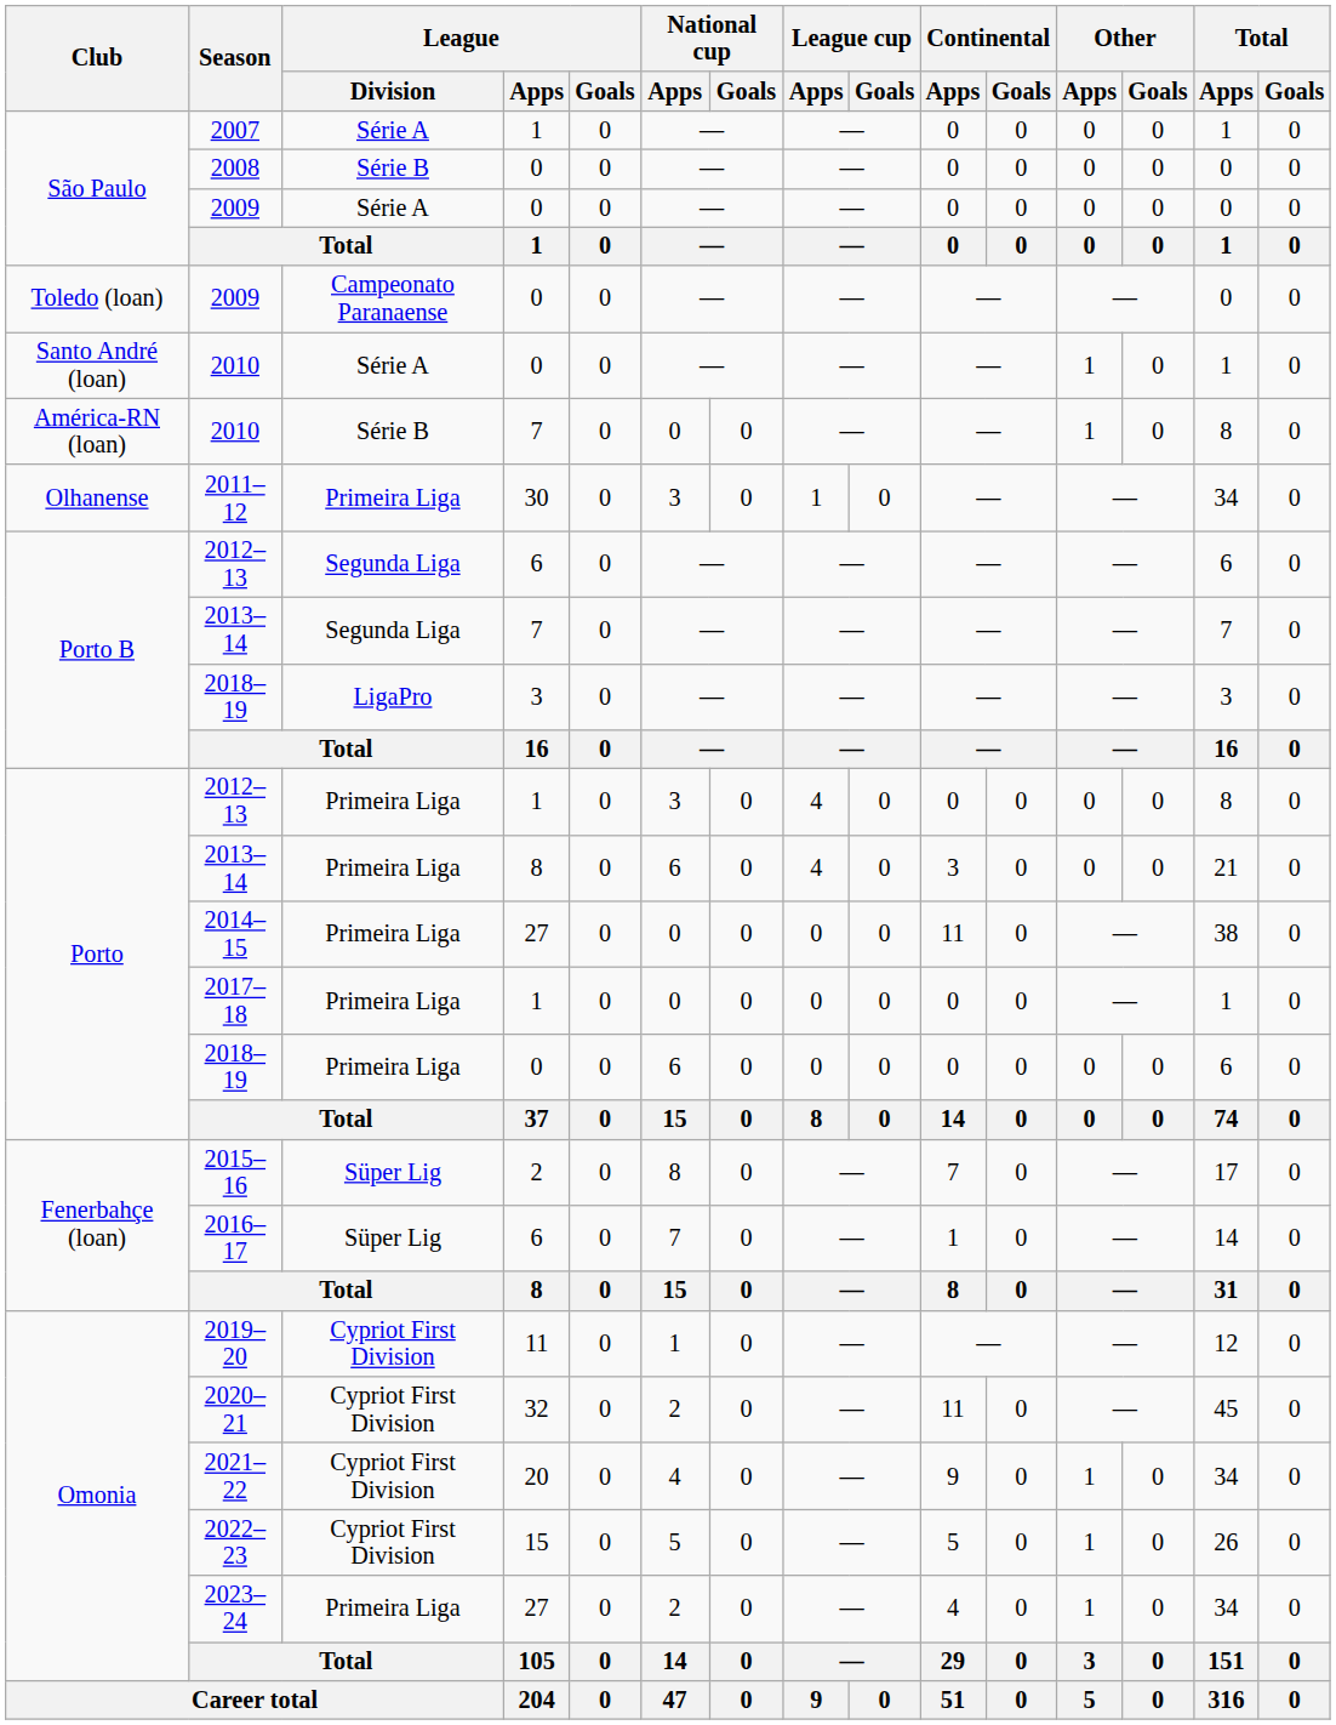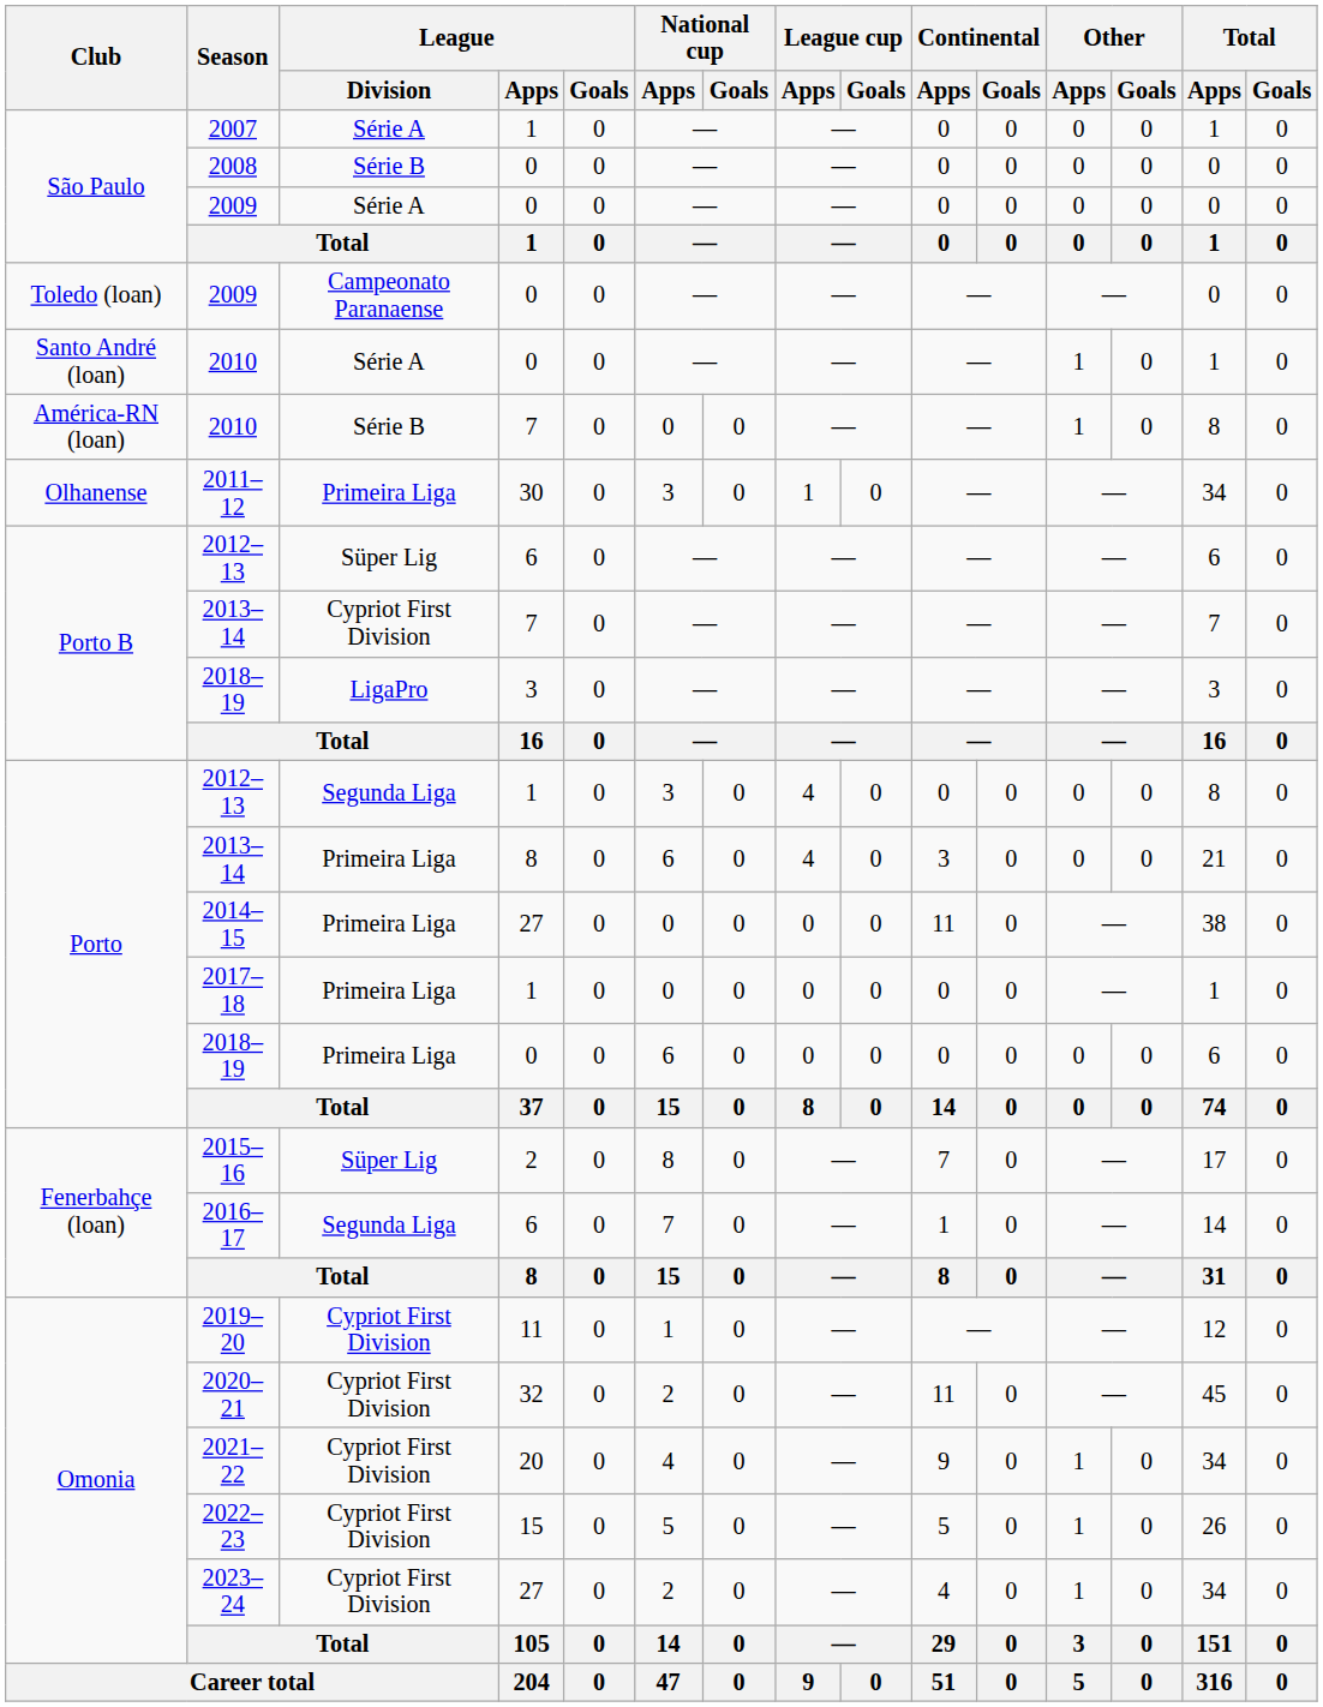Porto B / 2012–13 | League / Division: Segunda Liga -> Süper Lig
Porto B / 2013–14 | League / Division: Segunda Liga -> Cypriot First Division
Porto / 2012–13 | League / Division: Primeira Liga -> Segunda Liga
2016–17 | League / Division: Süper Lig -> Segunda Liga
2023–24 | League / Division: Primeira Liga -> Cypriot First Division
